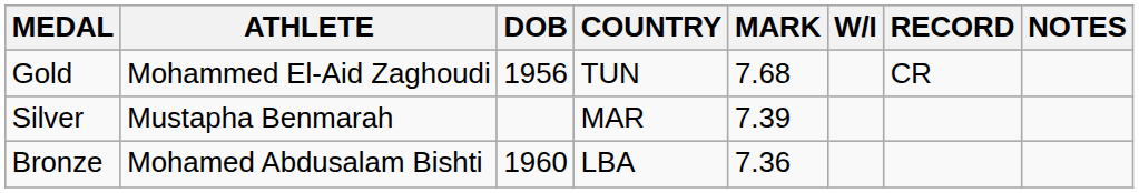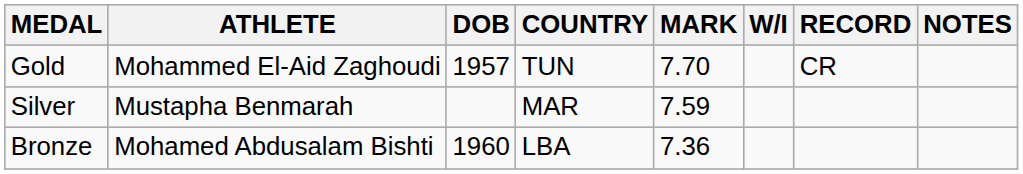Gold | DOB: 1956 -> 1957
Gold | MARK: 7.68 -> 7.70
Silver | MARK: 7.39 -> 7.59
